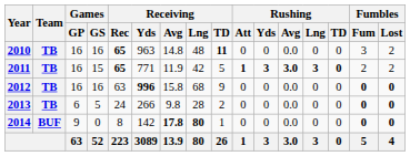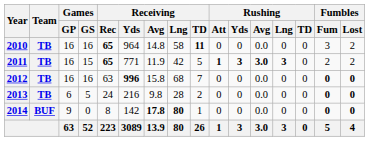2010 | Receiving / Yds: 963 -> 964
2010 | Receiving / Lng: 48 -> 58
2011 | Rushing / TD: bold -> normal
2012 | Receiving / TD: 9 -> 7
2013 | Receiving / Yds: 266 -> 216
